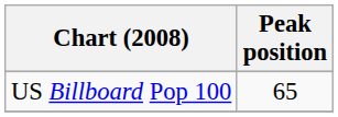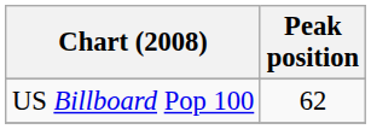US Billboard Pop 100 | Peak position: 65 -> 62
